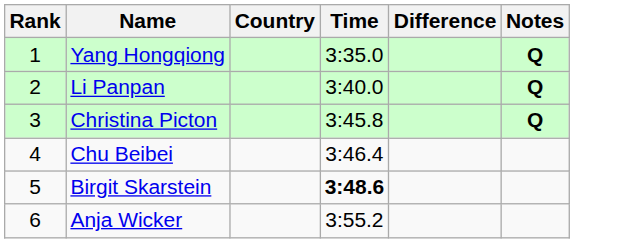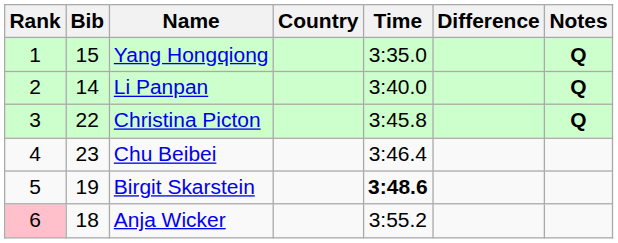+ column: Bib | 15 | 14 | 22 | 23 | 19 | 18
Anja Wicker | Rank: no background -> pink background
